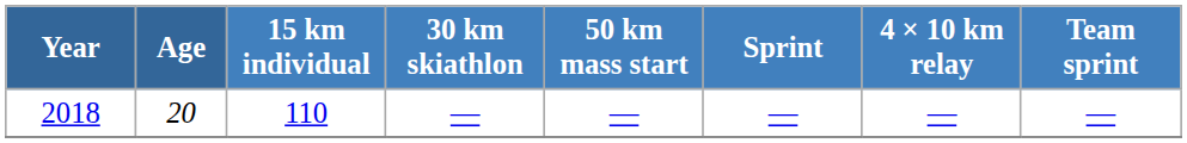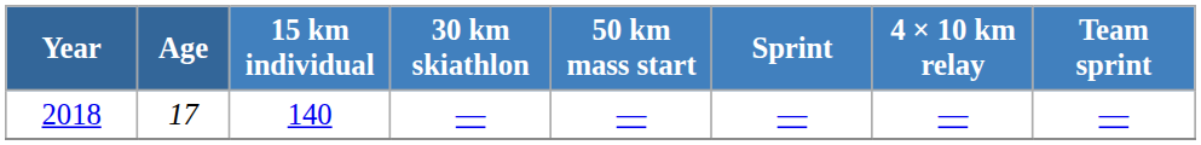2018 | Age: 20 -> 17
2018 | 15 km individual: 110 -> 140
